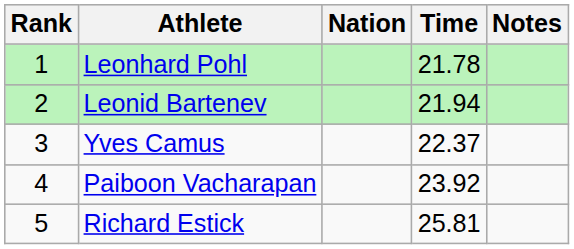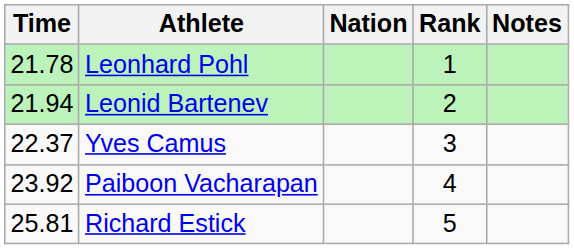columns swapped: Rank <-> Time
